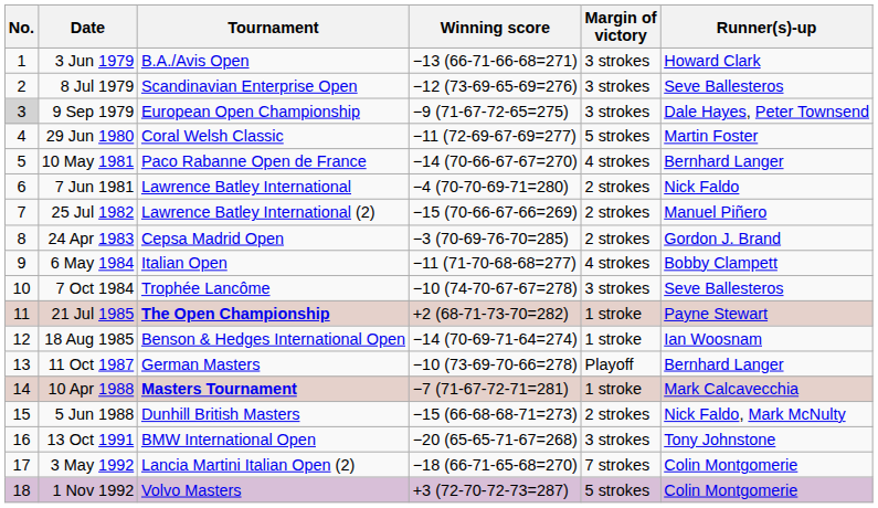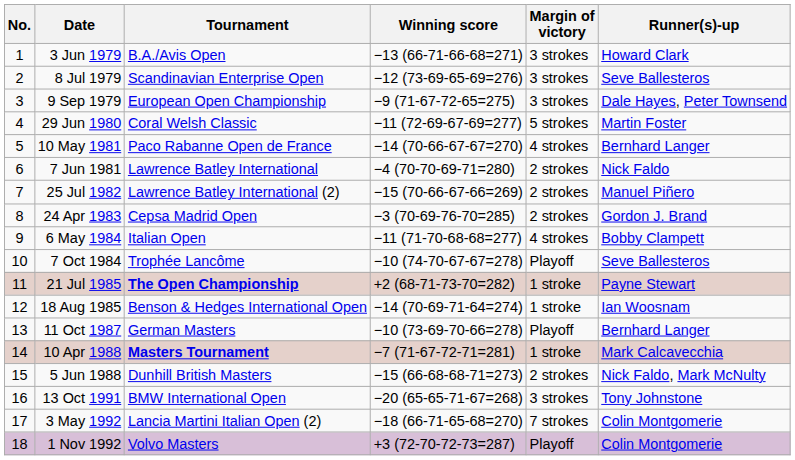9 Sep 1979 | No.: lightgrey background -> no background
7 Oct 1984 | Margin of victory: 3 strokes -> Playoff
1 Nov 1992 | Margin of victory: 5 strokes -> Playoff
